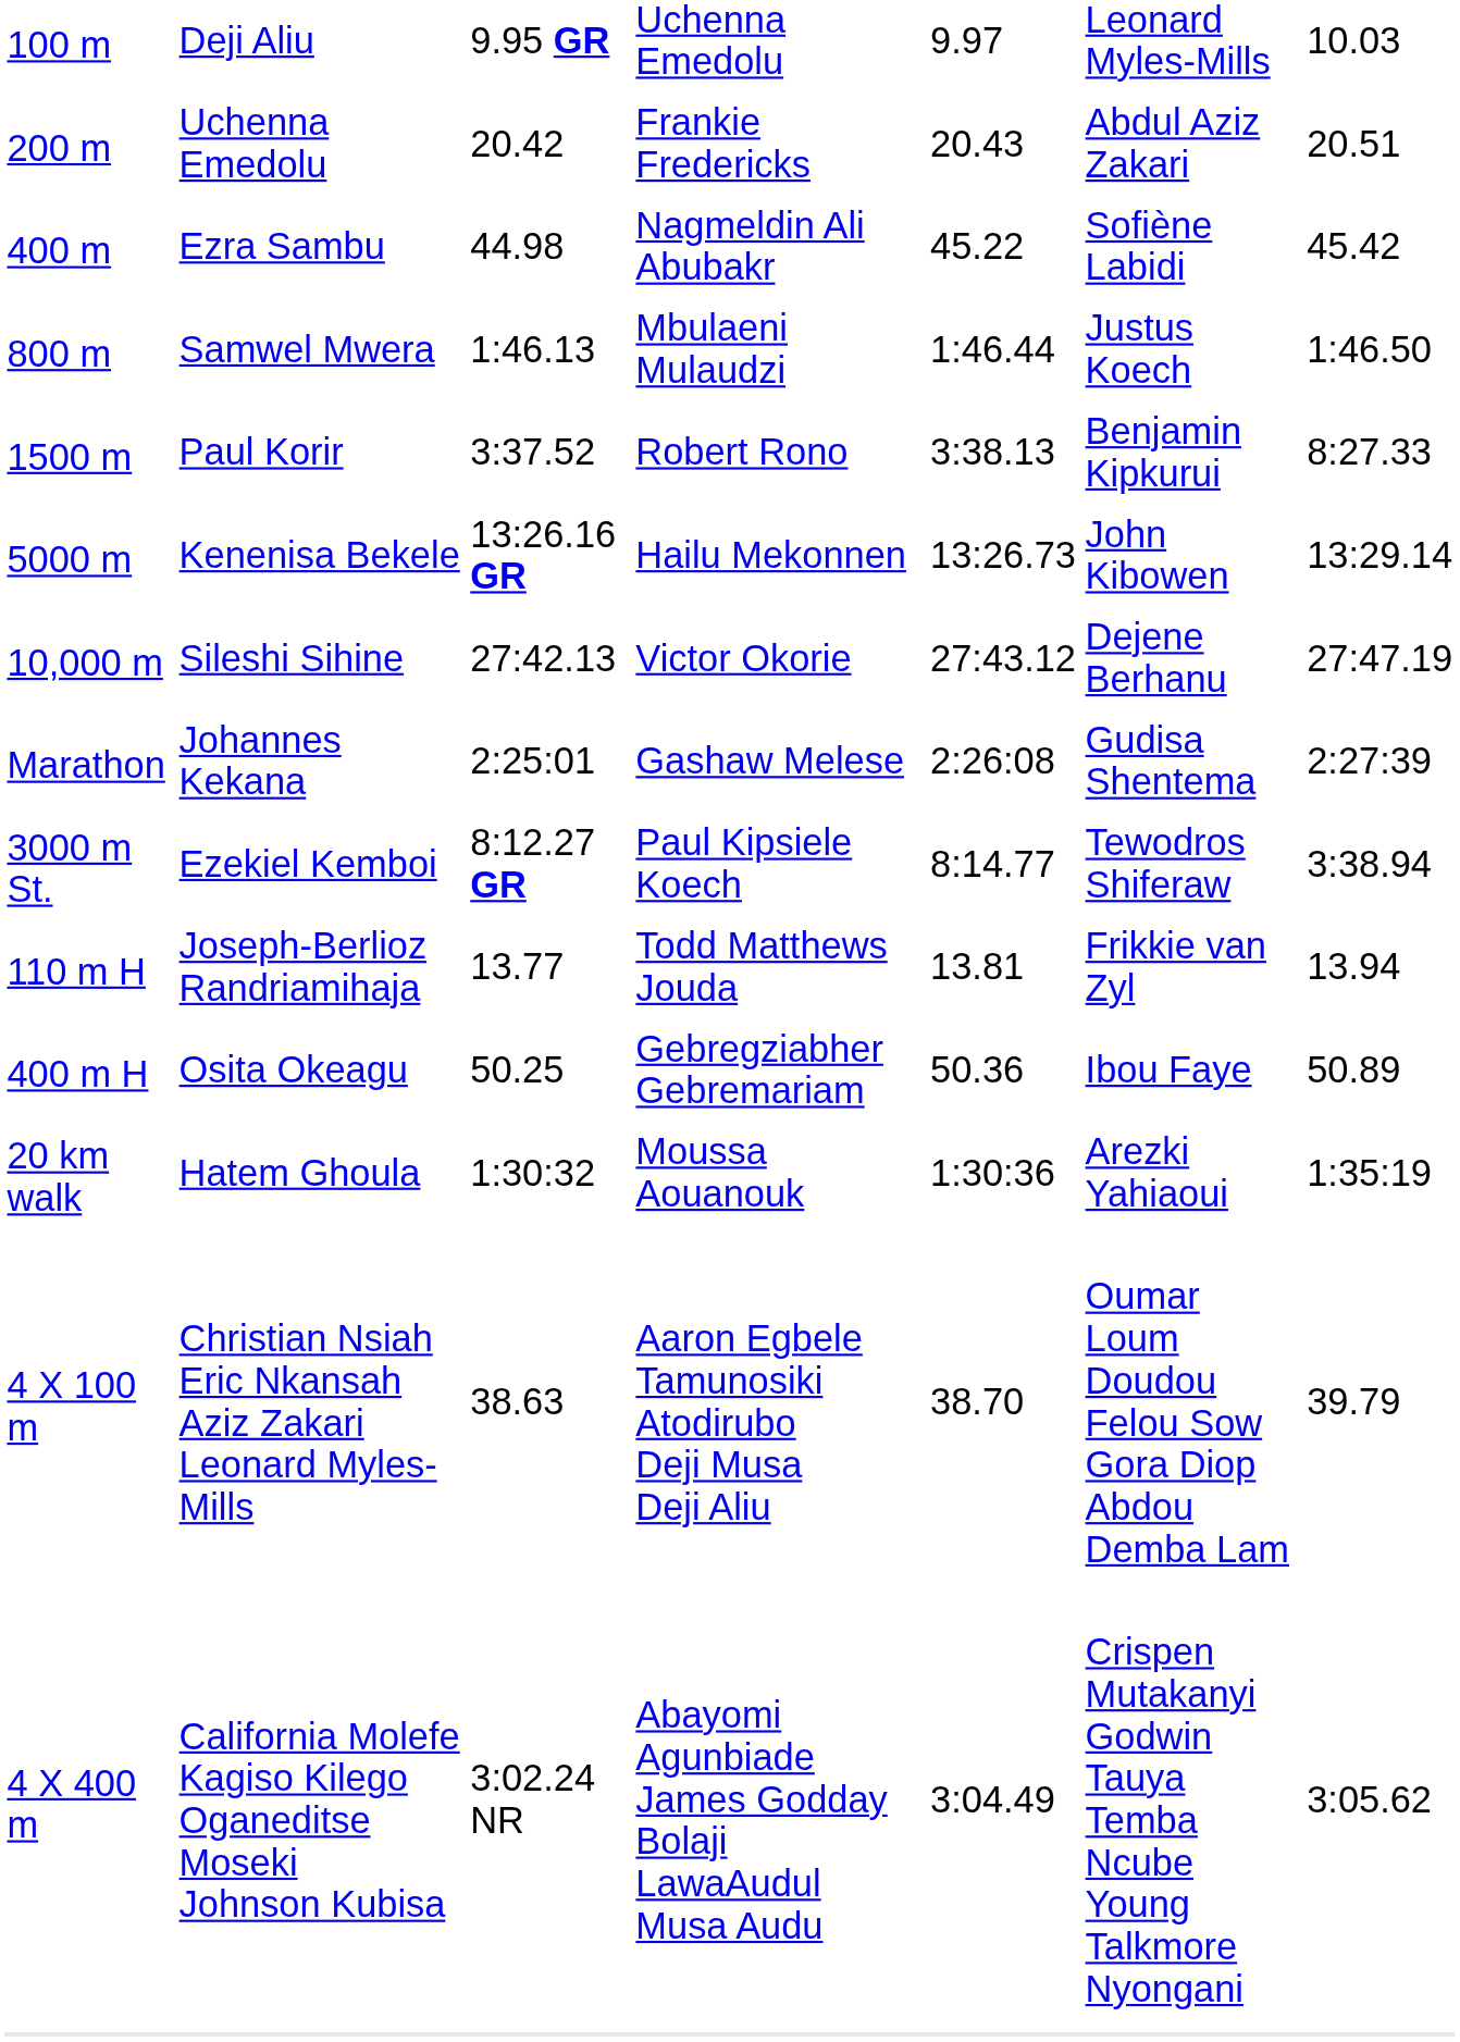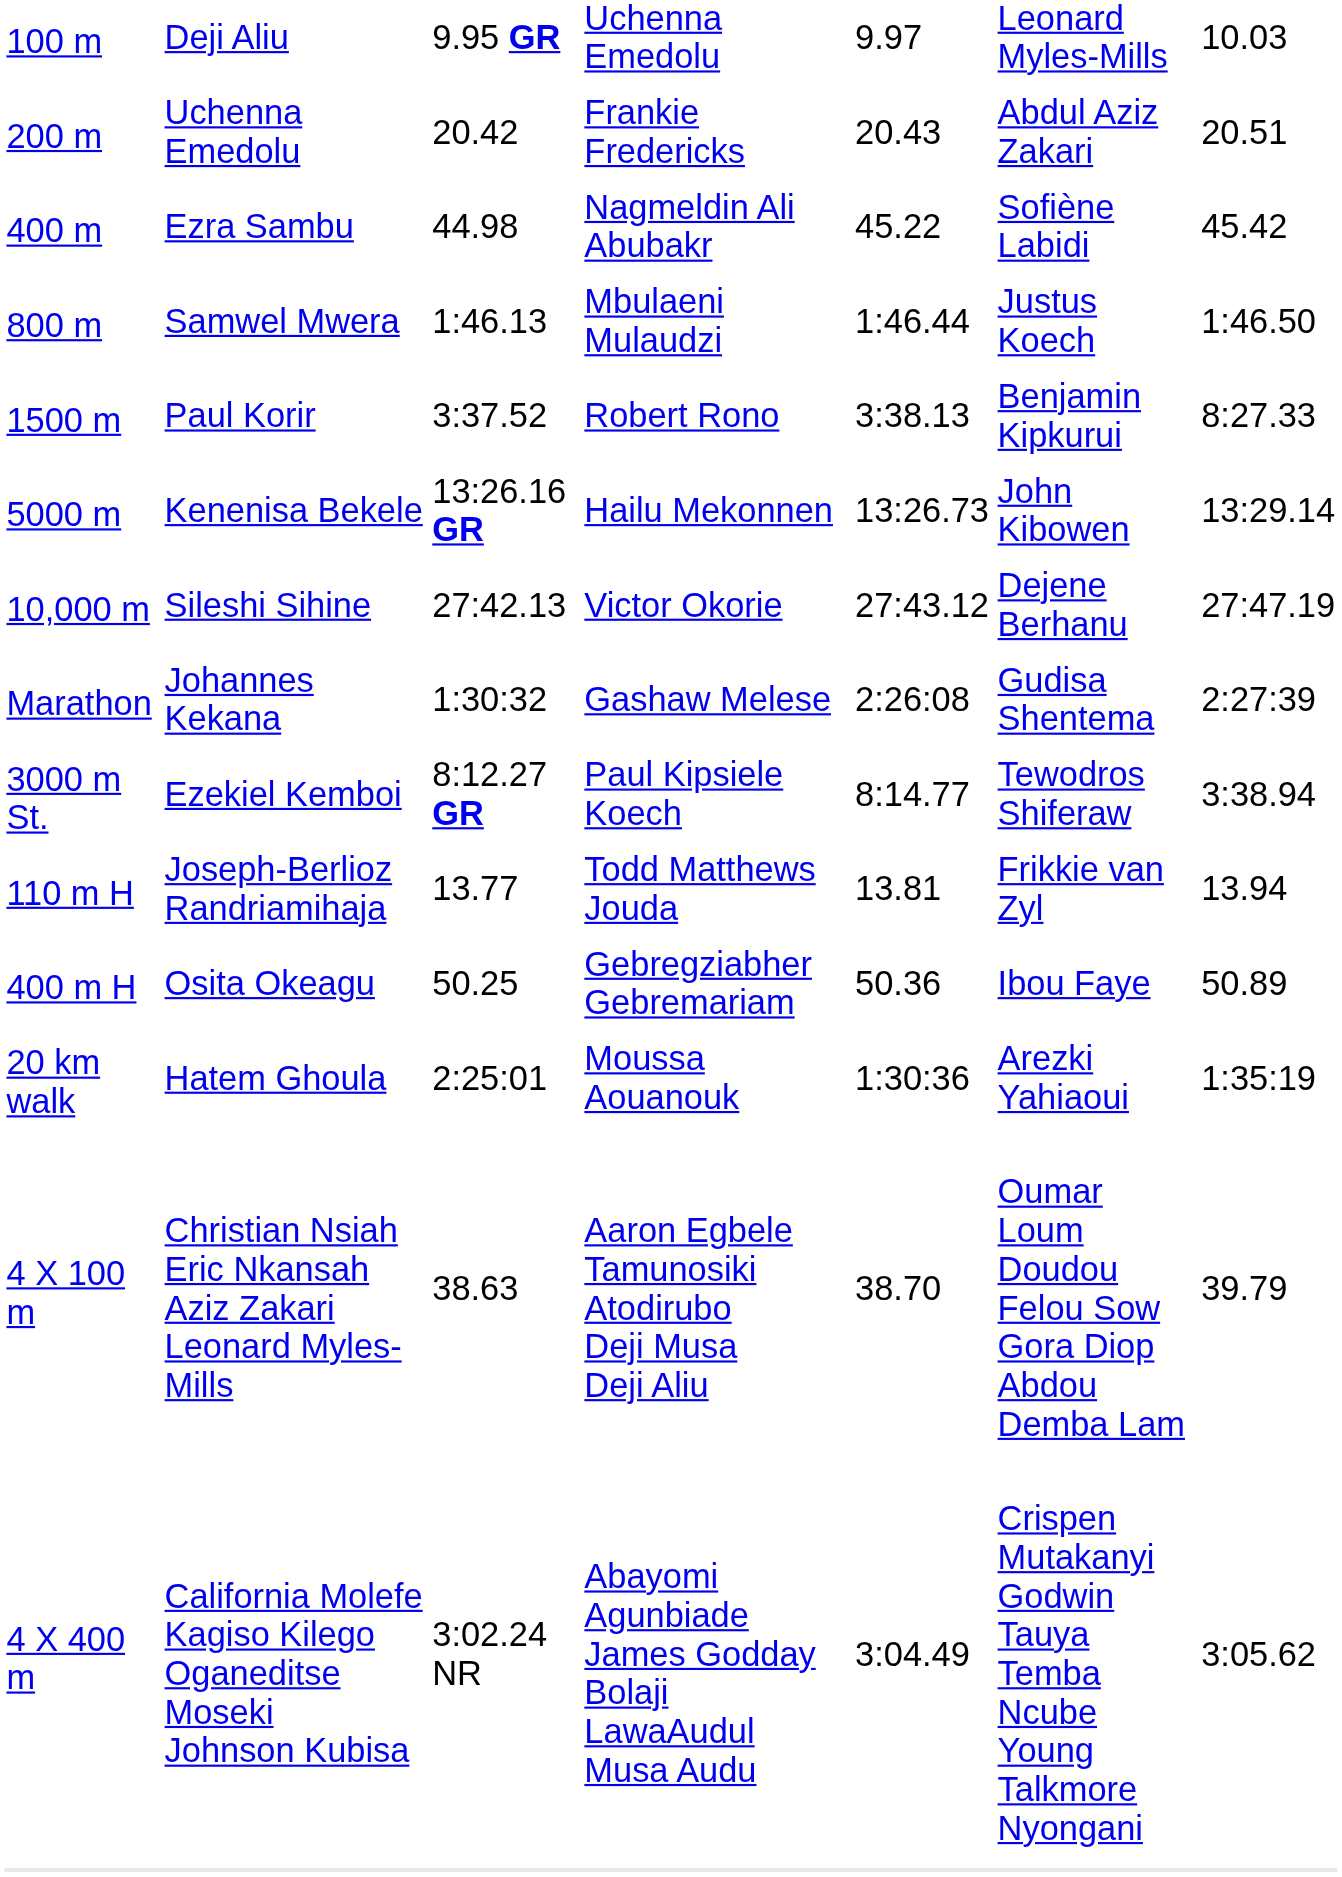Marathon / Johannes Kekana | column 3: 2:25:01 -> 1:30:32
20 km walk / Hatem Ghoula | column 3: 1:30:32 -> 2:25:01
